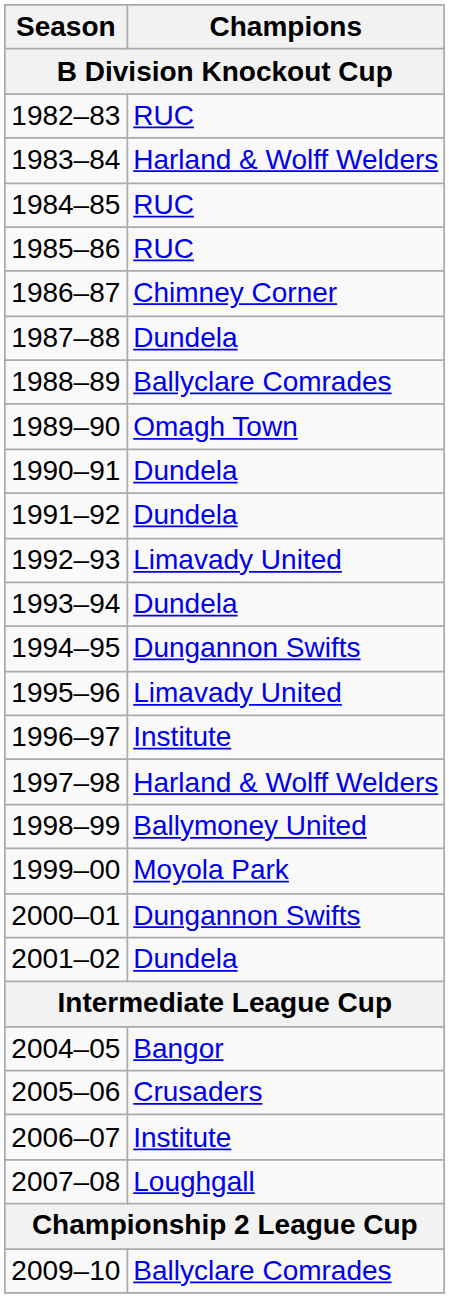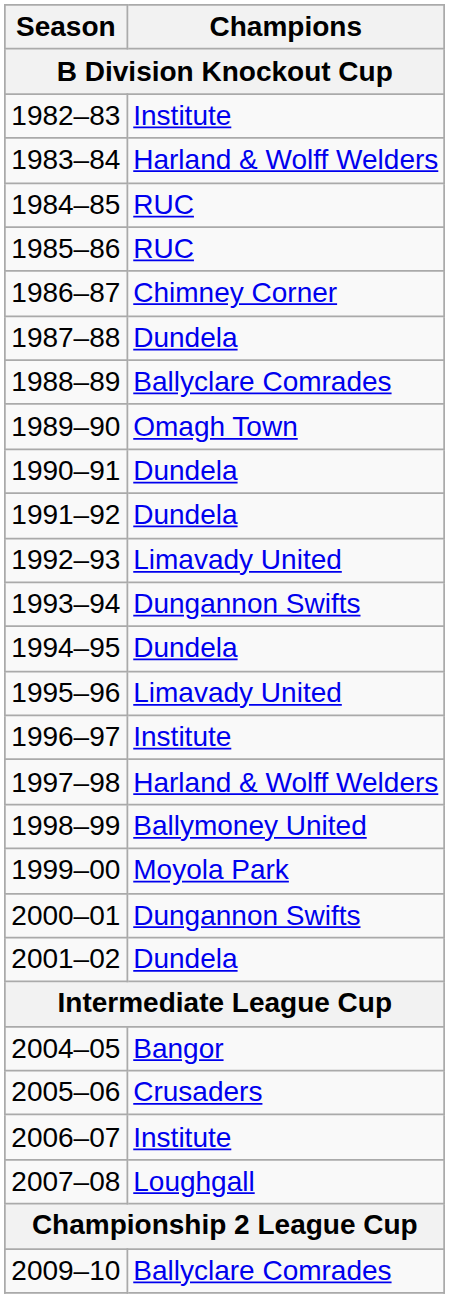1982–83 | Champions: RUC -> Institute
1993–94 | Champions: Dundela -> Dungannon Swifts
1994–95 | Champions: Dungannon Swifts -> Dundela
